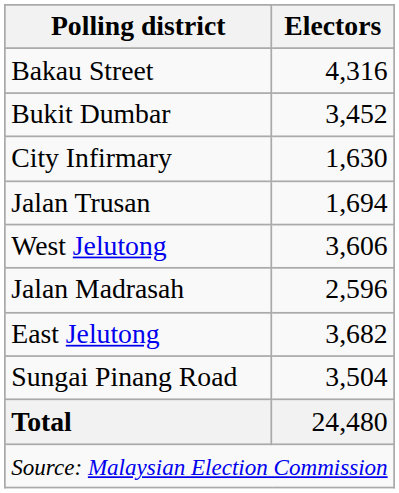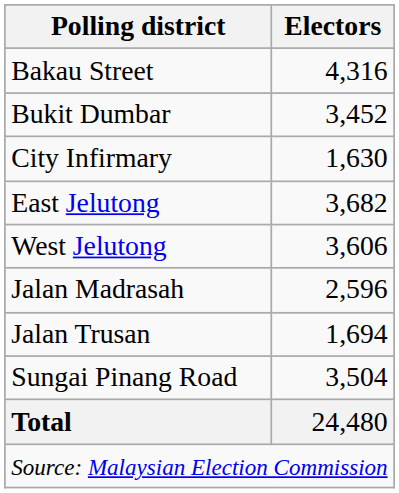rows swapped: East Jelutong <-> Jalan Trusan
